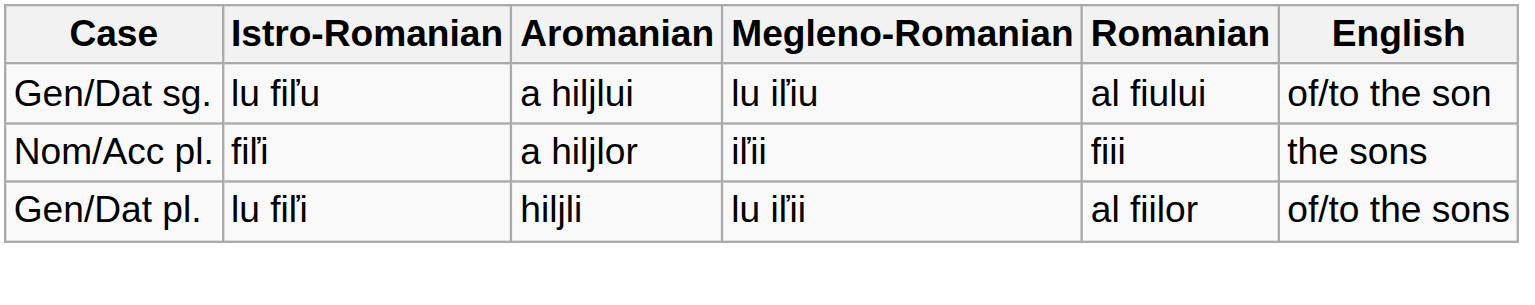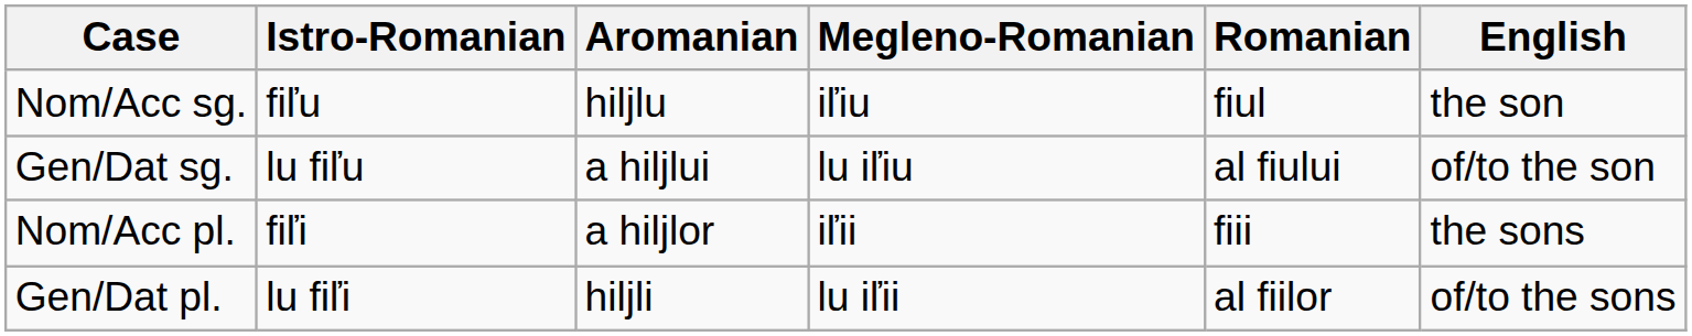+ row: Nom/Acc sg. | fiľu | hiljlu | iľiu | fiul | the son
